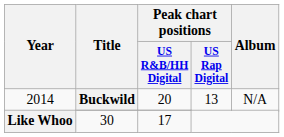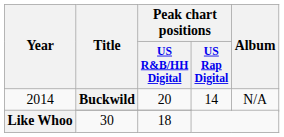2014 / Buckwild | Peak chart positions / US Rap Digital: 13 -> 14
Like Whoo | Peak chart positions / US R&B/HH Digital: 17 -> 18
